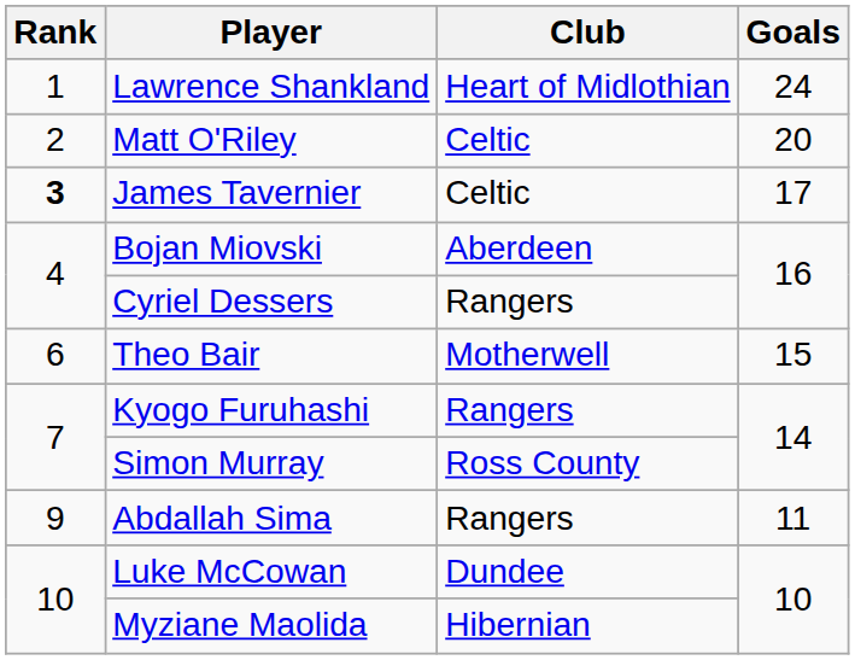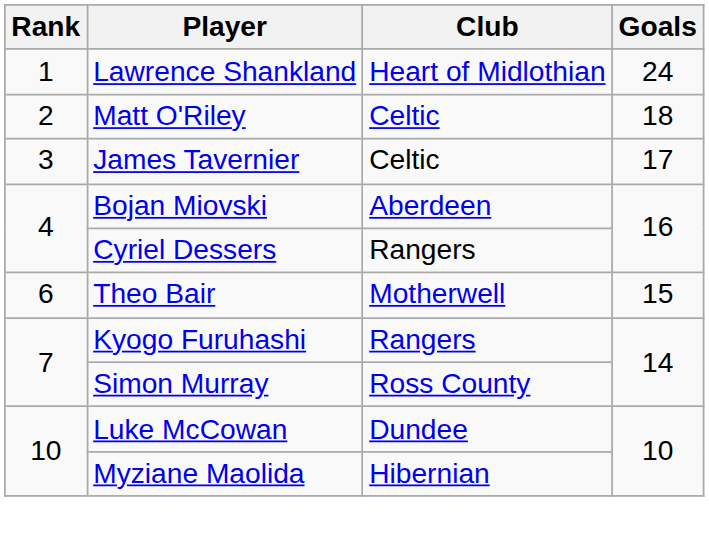Matt O'Riley | Goals: 20 -> 18
James Tavernier | Rank: bold -> normal
- row: 9 | Abdallah Sima | Rangers | 11
